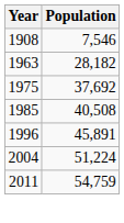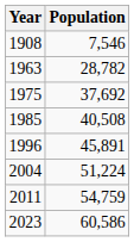1963 | Population: 28,182 -> 28,782
+ row: 2023 | 60,586
